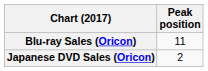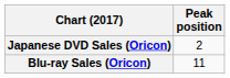rows swapped: Japanese DVD Sales (Oricon) <-> Blu-ray Sales (Oricon)
